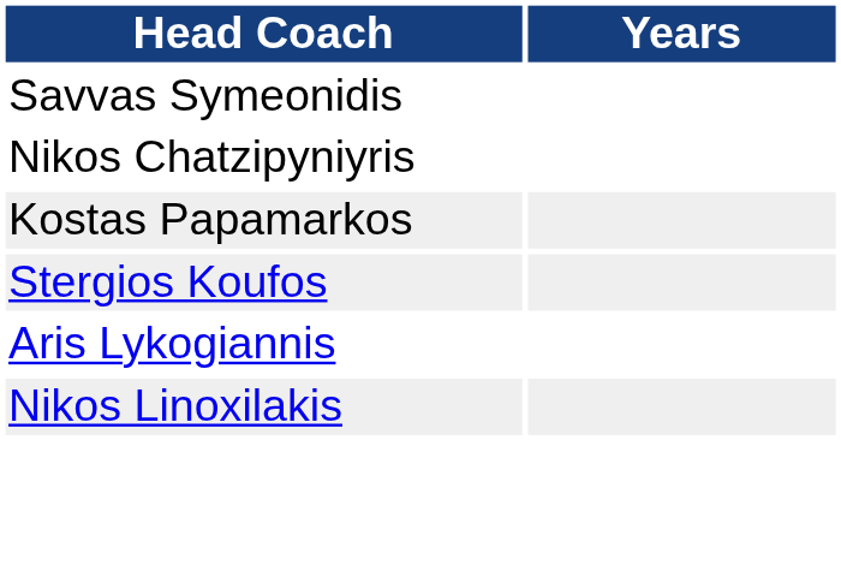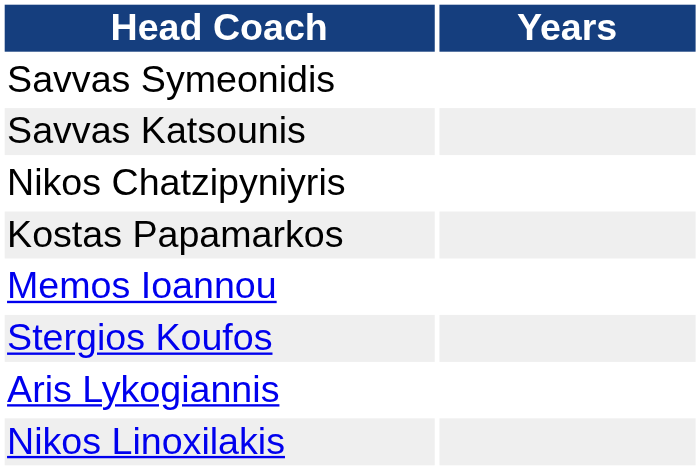+ row: Savvas Katsounis
+ row: Memos Ioannou
